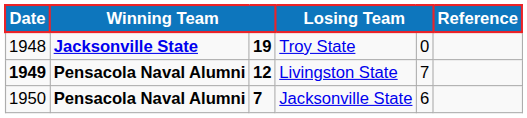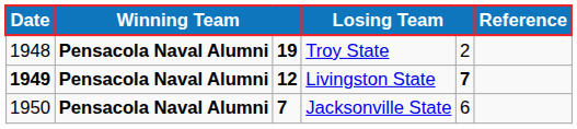Troy State | column 2: Jacksonville State -> Pensacola Naval Alumni
Troy State | column 5: 0 -> 2
Livingston State | column 5: normal -> bold
